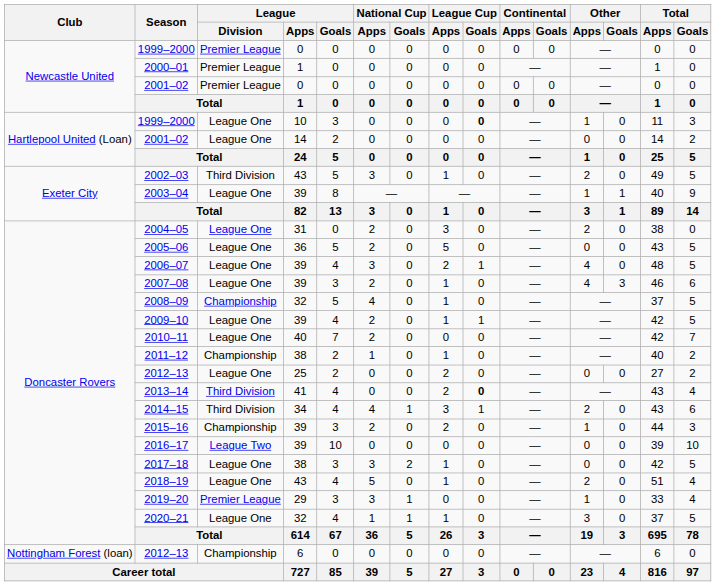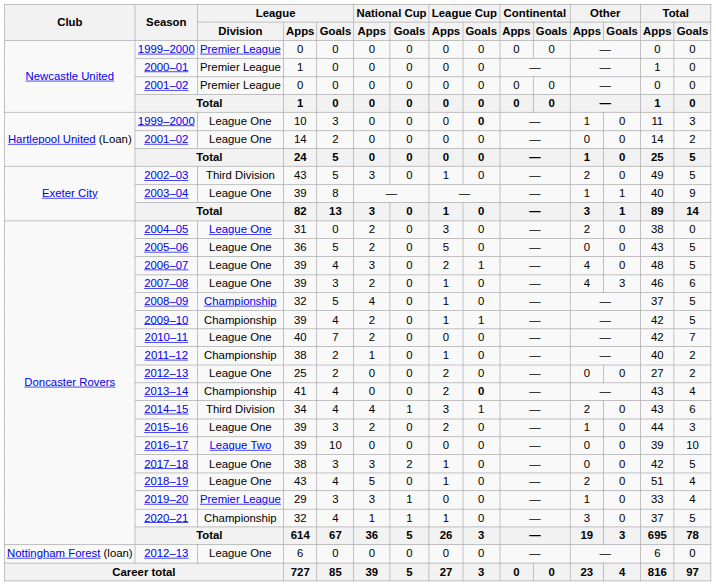2009–10 | League / Division: League One -> Championship
2013–14 | League / Division: Third Division -> Championship
2015–16 | League / Division: Championship -> League One
2020–21 | League / Division: League One -> Championship
2012–13 / 6 | League / Division: Championship -> League One
